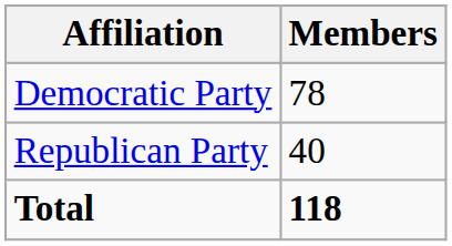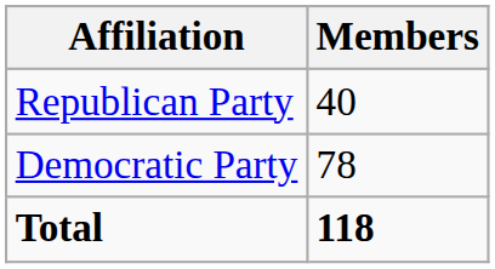rows swapped: Democratic Party <-> Republican Party
